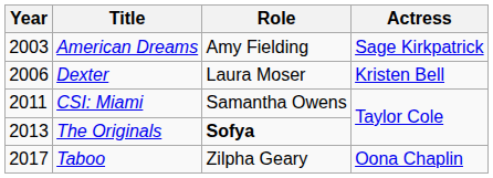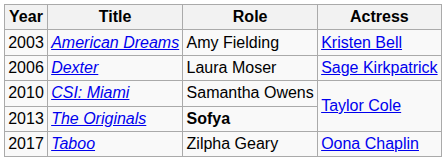American Dreams | Actress: Sage Kirkpatrick -> Kristen Bell
Dexter | Actress: Kristen Bell -> Sage Kirkpatrick
CSI: Miami | Year: 2011 -> 2010
